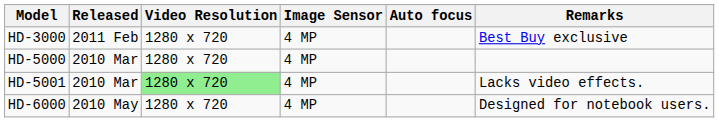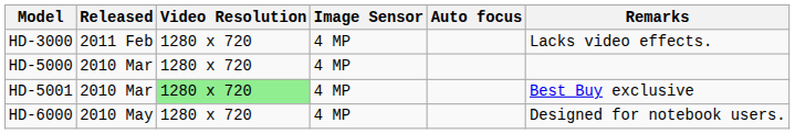HD-3000 | Remarks: Best Buy exclusive -> Lacks video effects.
HD-5001 | Remarks: Lacks video effects. -> Best Buy exclusive
